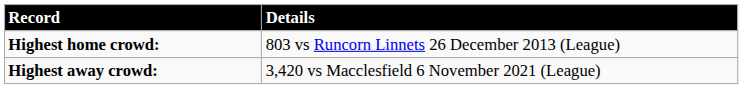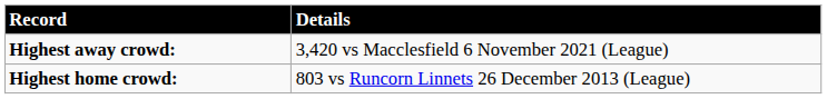rows swapped: Highest home crowd: <-> Highest away crowd:
